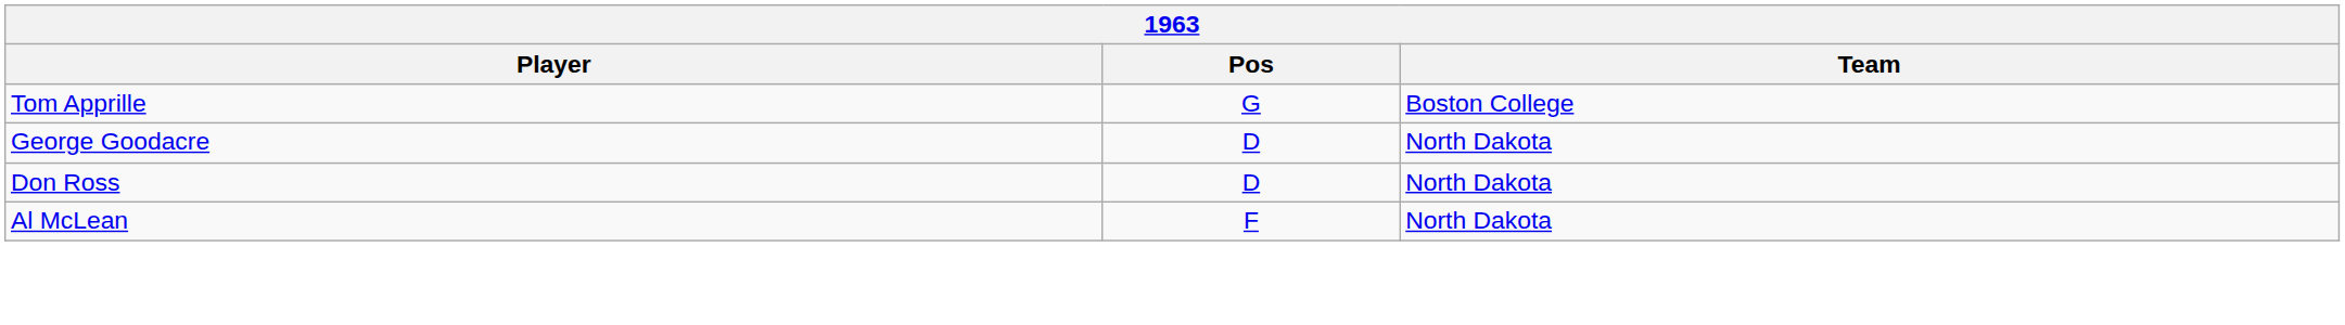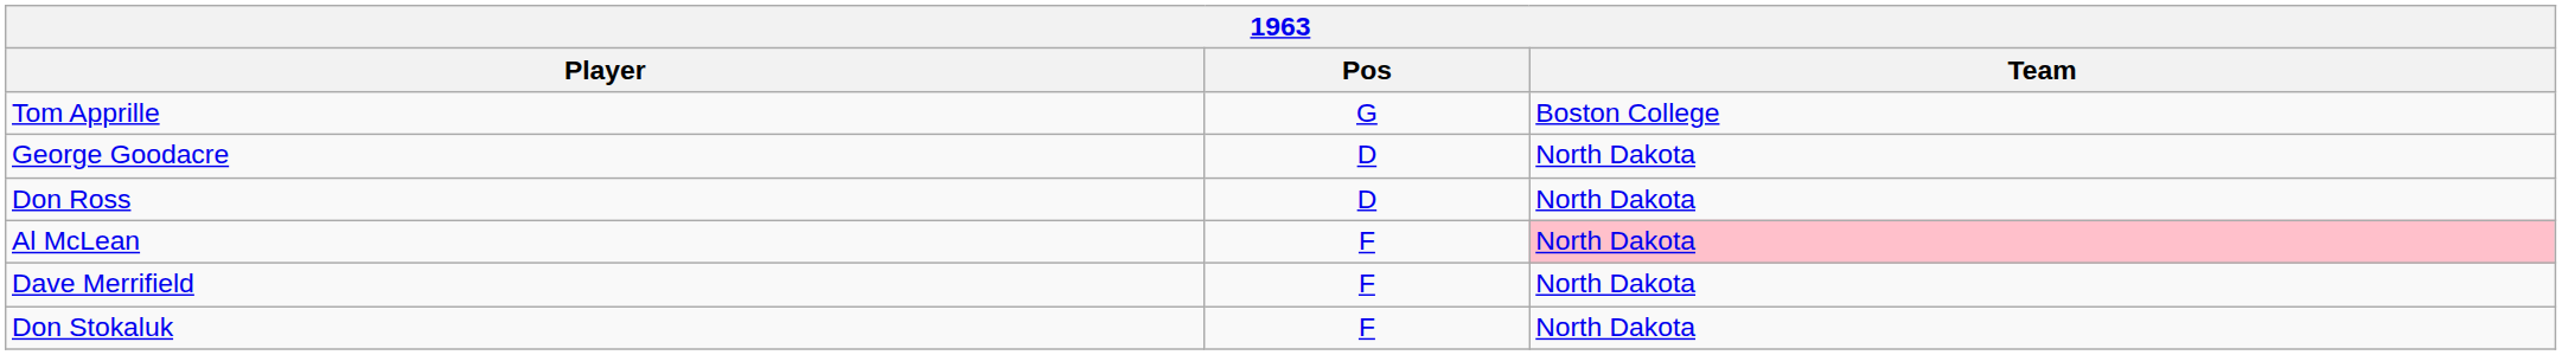Al McLean | Team: no background -> pink background
+ row: Dave Merrifield | F | North Dakota
+ row: Don Stokaluk | F | North Dakota
